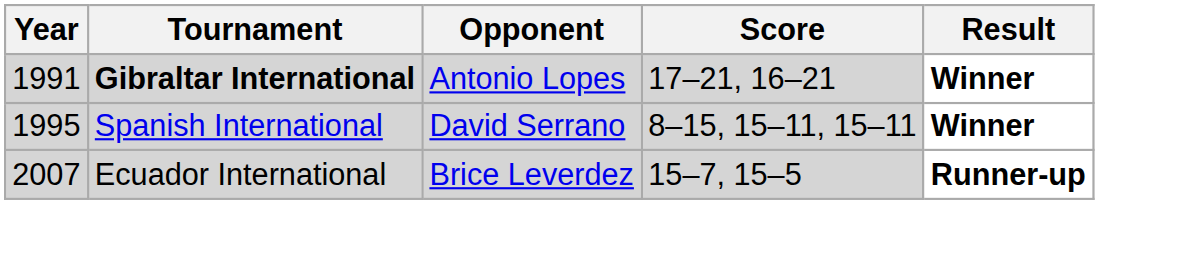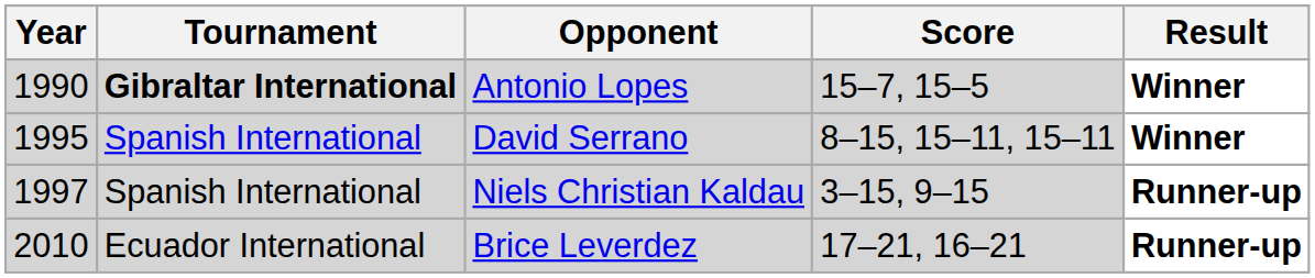Antonio Lopes | Year: 1991 -> 1990
Antonio Lopes | Score: 17–21, 16–21 -> 15–7, 15–5
+ row: 1997 | Spanish International | Niels Christian Kaldau | 3–15, 9–15 | Runner-up
Brice Leverdez | Year: 2007 -> 2010
Brice Leverdez | Score: 15–7, 15–5 -> 17–21, 16–21
